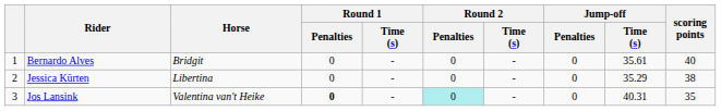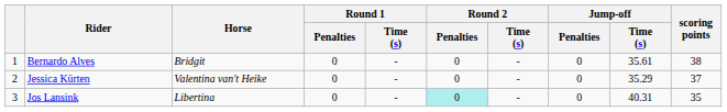Bernardo Alves | scoring points: 40 -> 38
Jessica Kürten | Horse: Libertina -> Valentina van't Heike
Jessica Kürten | scoring points: 38 -> 37
Jos Lansink | Horse: Valentina van't Heike -> Libertina
Jos Lansink | Round 1 / Penalties: bold -> normal
